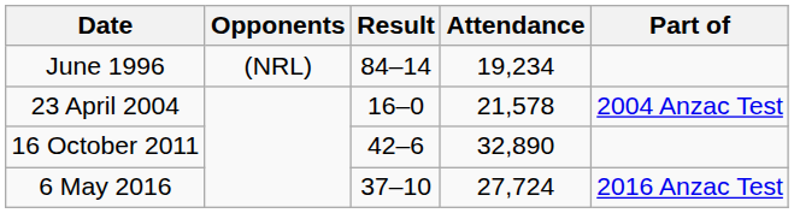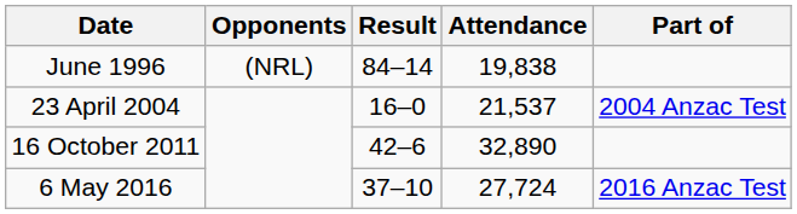June 1996 | Attendance: 19,234 -> 19,838
23 April 2004 | Attendance: 21,578 -> 21,537
